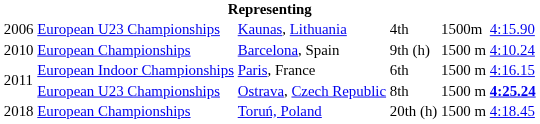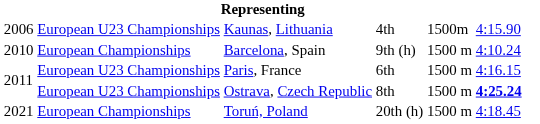Paris, France | column 2: European Indoor Championships -> European U23 Championships
Toruń, Poland | column 1: 2018 -> 2021
